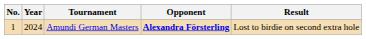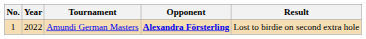Amundi German Masters | Year: 2024 -> 2022
